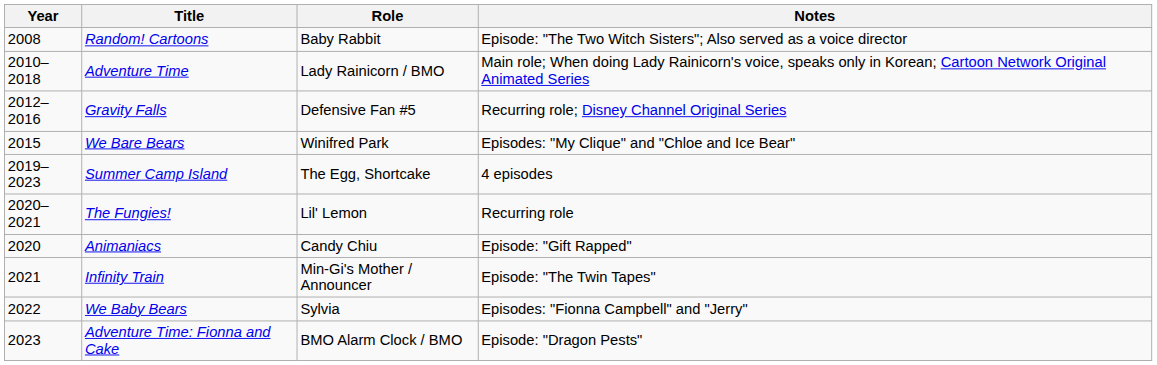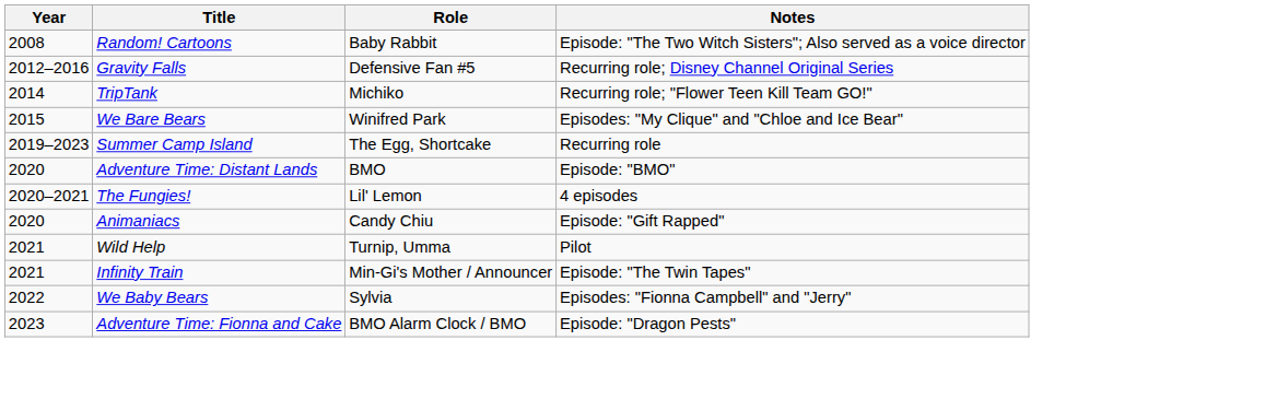- row: 2010–2018 | Adventure Time | Lady Rainicorn / BMO | Main role; When doing Lady Rainicorn's voice, speaks only in Korean; Cartoon Network Original Animated Series
+ row: 2014 | TripTank | Michiko | Recurring role; "Flower Teen Kill Team GO!"
Summer Camp Island | Notes: 4 episodes -> Recurring role
+ row: 2020 | Adventure Time: Distant Lands | BMO | Episode: "BMO"
The Fungies! | Notes: Recurring role -> 4 episodes
+ row: 2021 | Wild Help | Turnip, Umma | Pilot
